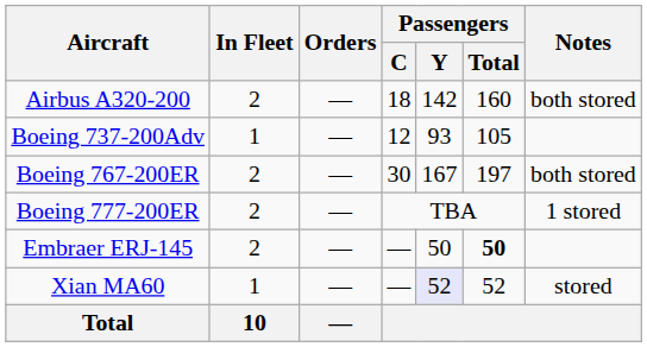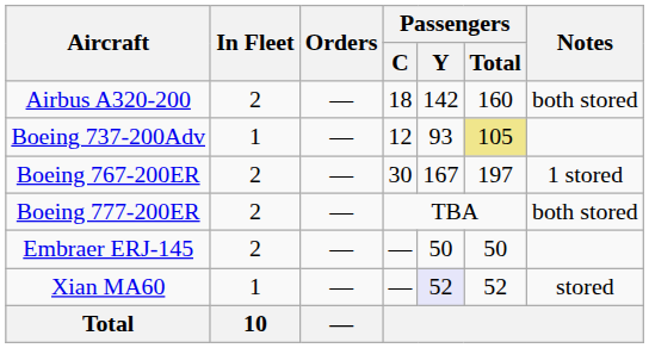Boeing 737-200Adv | Passengers / Total: no background -> khaki background
Boeing 767-200ER | Notes: both stored -> 1 stored
Boeing 777-200ER | Notes: 1 stored -> both stored
Embraer ERJ-145 | Passengers / Total: bold -> normal
